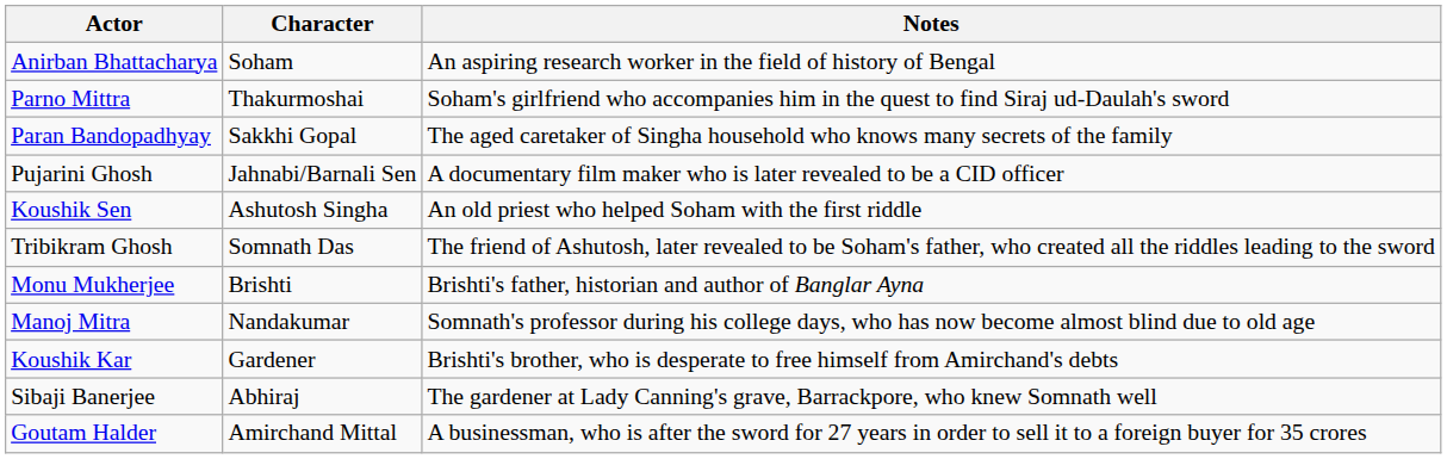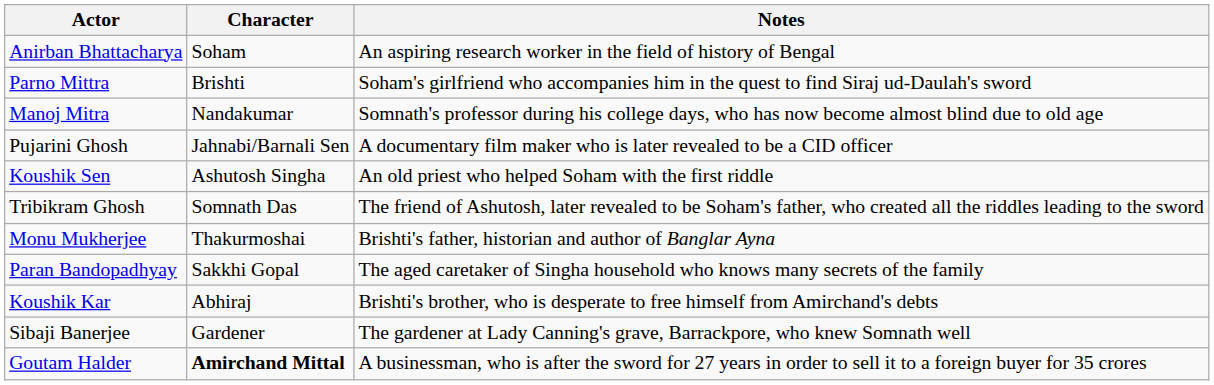Parno Mittra | Character: Thakurmoshai -> Brishti
rows swapped: Paran Bandopadhyay <-> Manoj Mitra
Monu Mukherjee | Character: Brishti -> Thakurmoshai
Koushik Kar | Character: Gardener -> Abhiraj
Sibaji Banerjee | Character: Abhiraj -> Gardener
Goutam Halder | Character: normal -> bold
